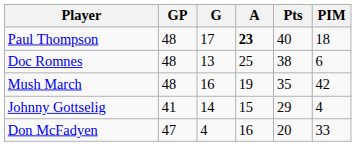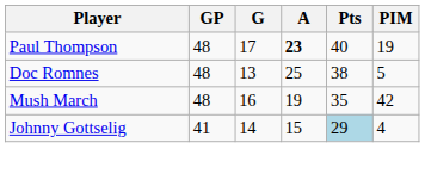Paul Thompson | PIM: 18 -> 19
Doc Romnes | PIM: 6 -> 5
Johnny Gottselig | Pts: no background -> lightblue background
- row: Don McFadyen | 47 | 4 | 16 | 20 | 33
